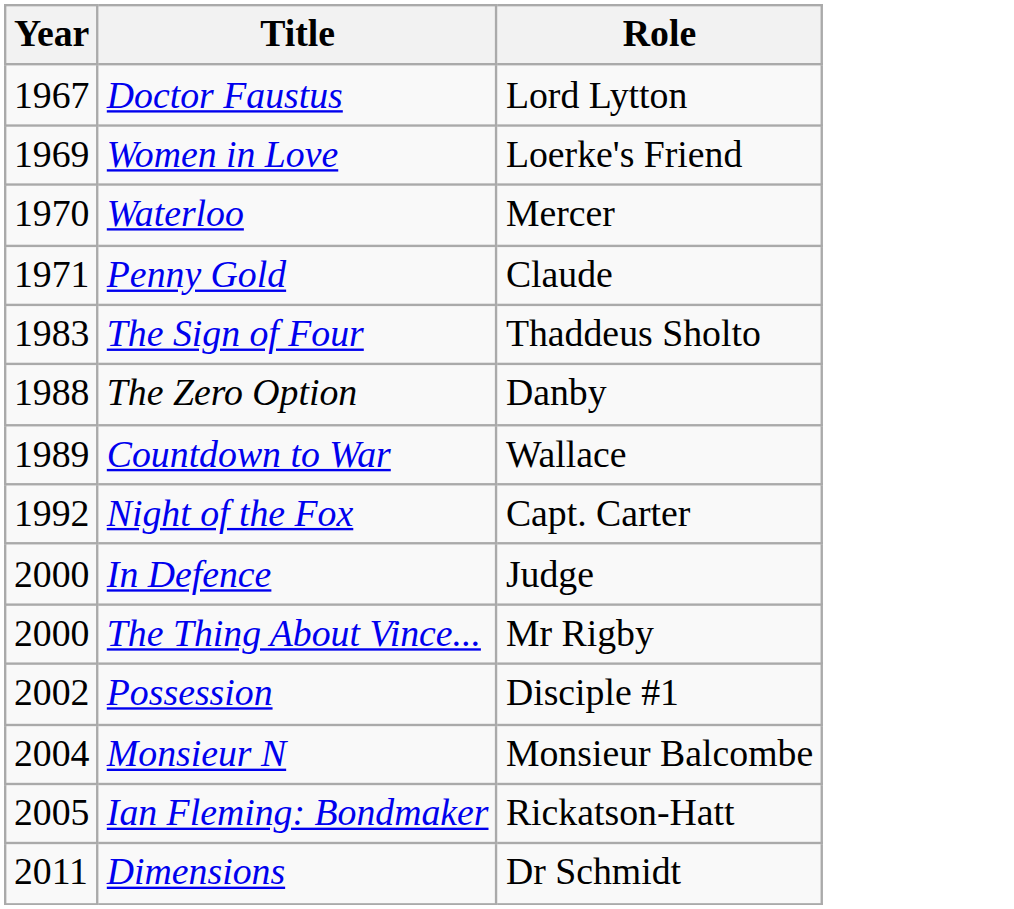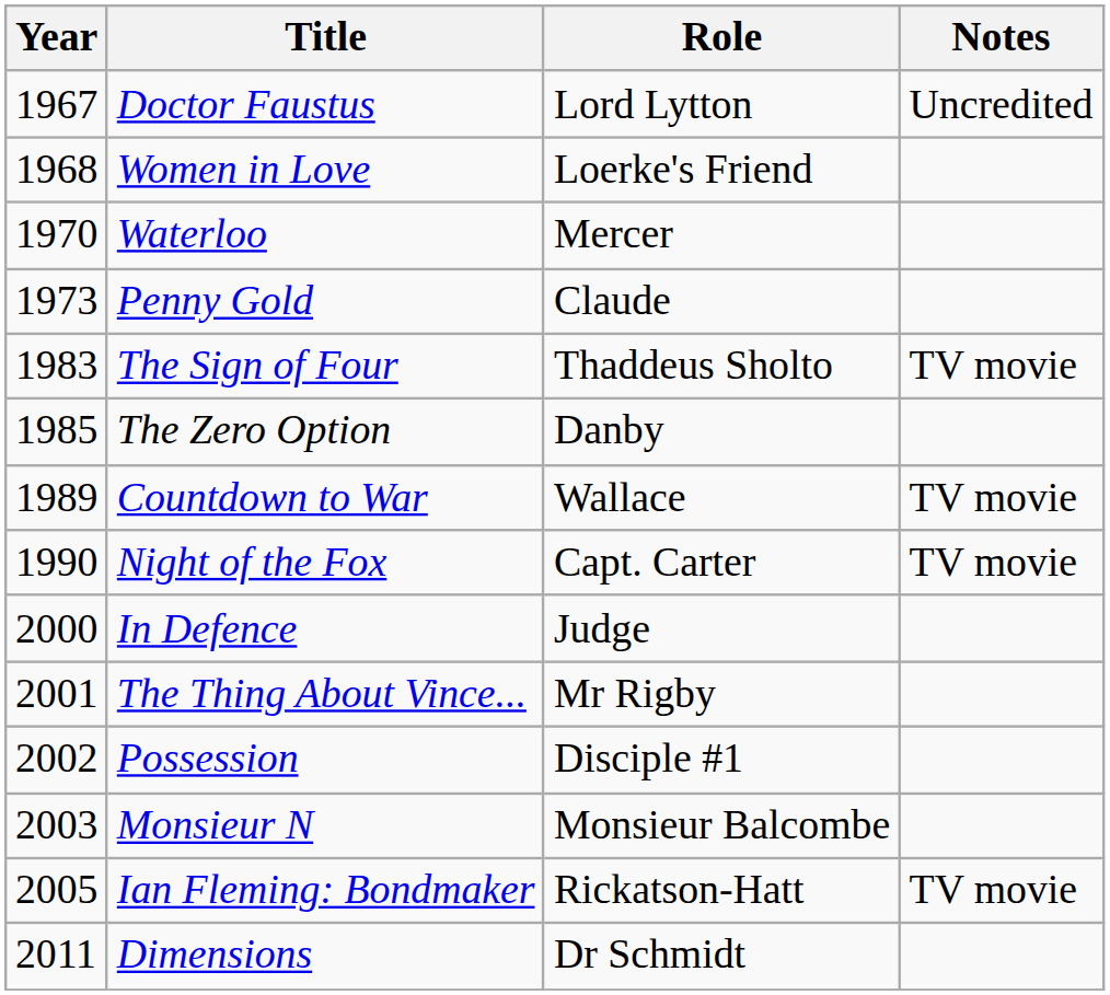+ column: Notes | Uncredited | TV movie | TV movie | TV movie | TV movie
Women in Love | Year: 1969 -> 1968
Penny Gold | Year: 1971 -> 1973
The Zero Option | Year: 1988 -> 1985
Night of the Fox | Year: 1992 -> 1990
The Thing About Vince... | Year: 2000 -> 2001
Monsieur N | Year: 2004 -> 2003
